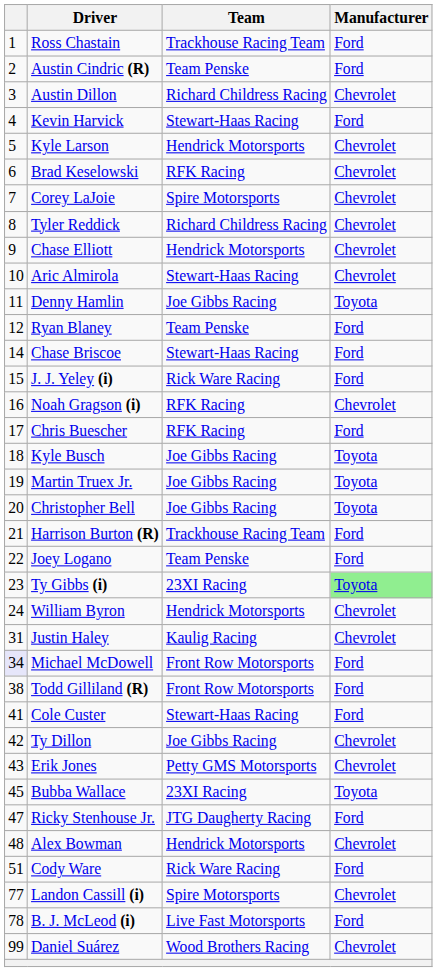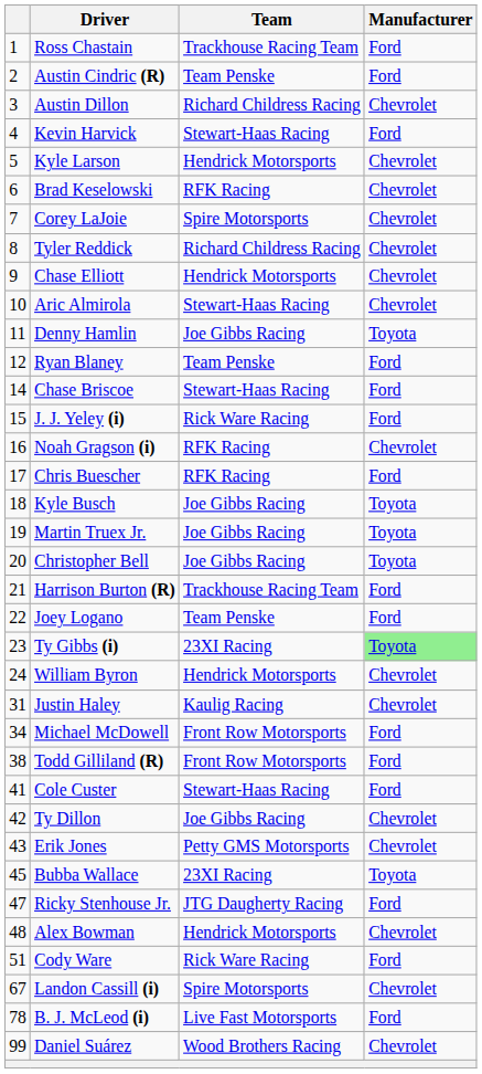Michael McDowell | column 1: lavender background -> no background
Landon Cassill (i) | column 1: 77 -> 67
